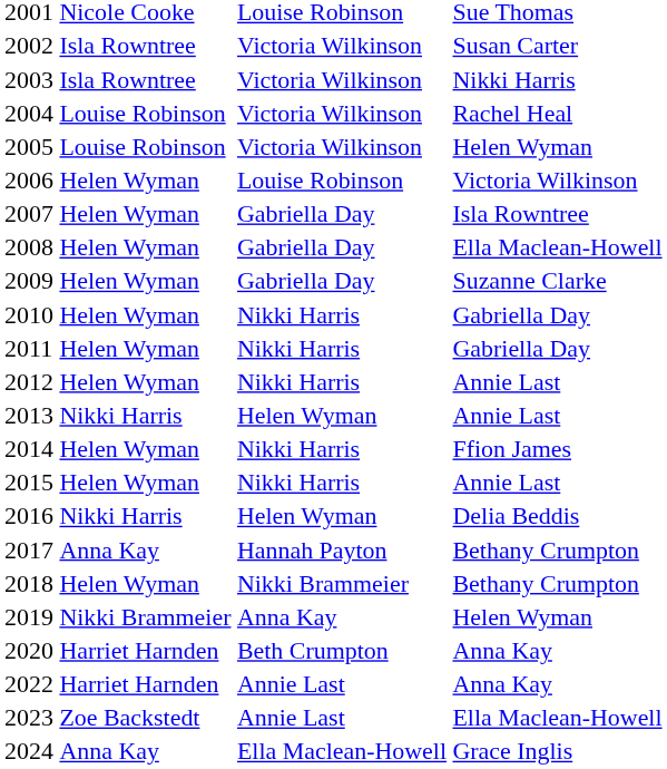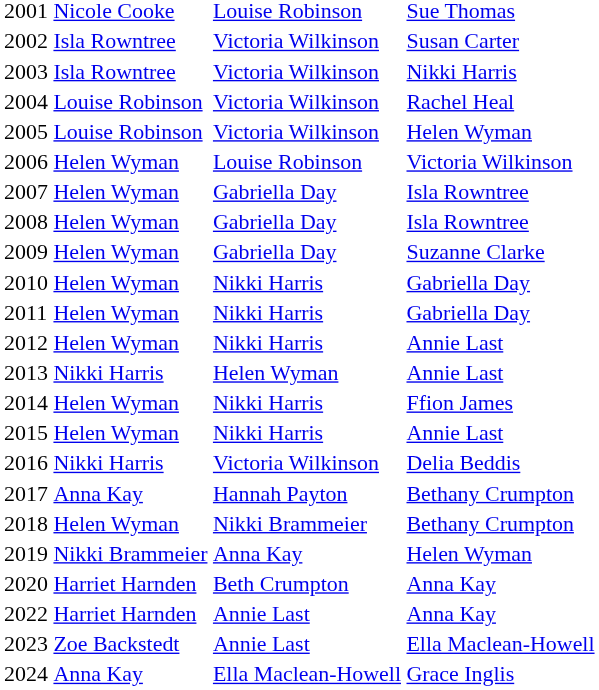2008 | column 4: Ella Maclean-Howell -> Isla Rowntree
2016 | column 3: Helen Wyman -> Victoria Wilkinson
